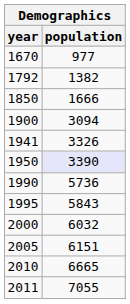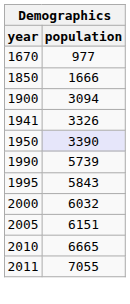- row: 1792 | 1382
1990 | population: 5736 -> 5739
